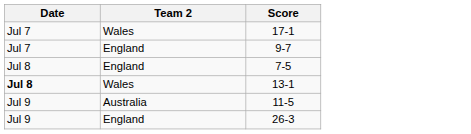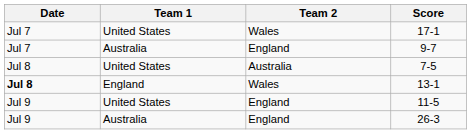+ column: Team 1 | United States | Australia | United States | England | United States | Australia
7-5 | Team 2: England -> Australia
11-5 | Team 2: Australia -> England
